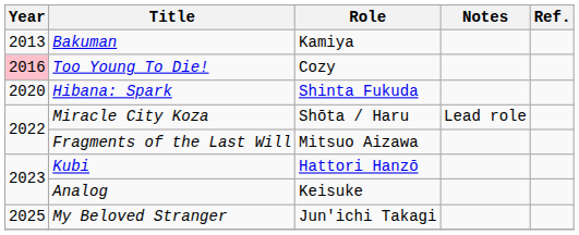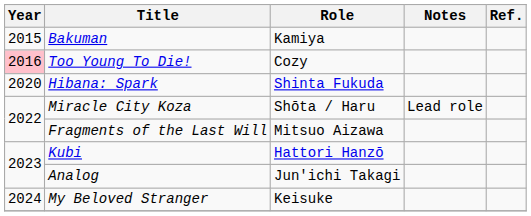Bakuman | Year: 2013 -> 2015
Analog | Role: Keisuke -> Jun'ichi Takagi
My Beloved Stranger | Year: 2025 -> 2024
My Beloved Stranger | Role: Jun'ichi Takagi -> Keisuke
